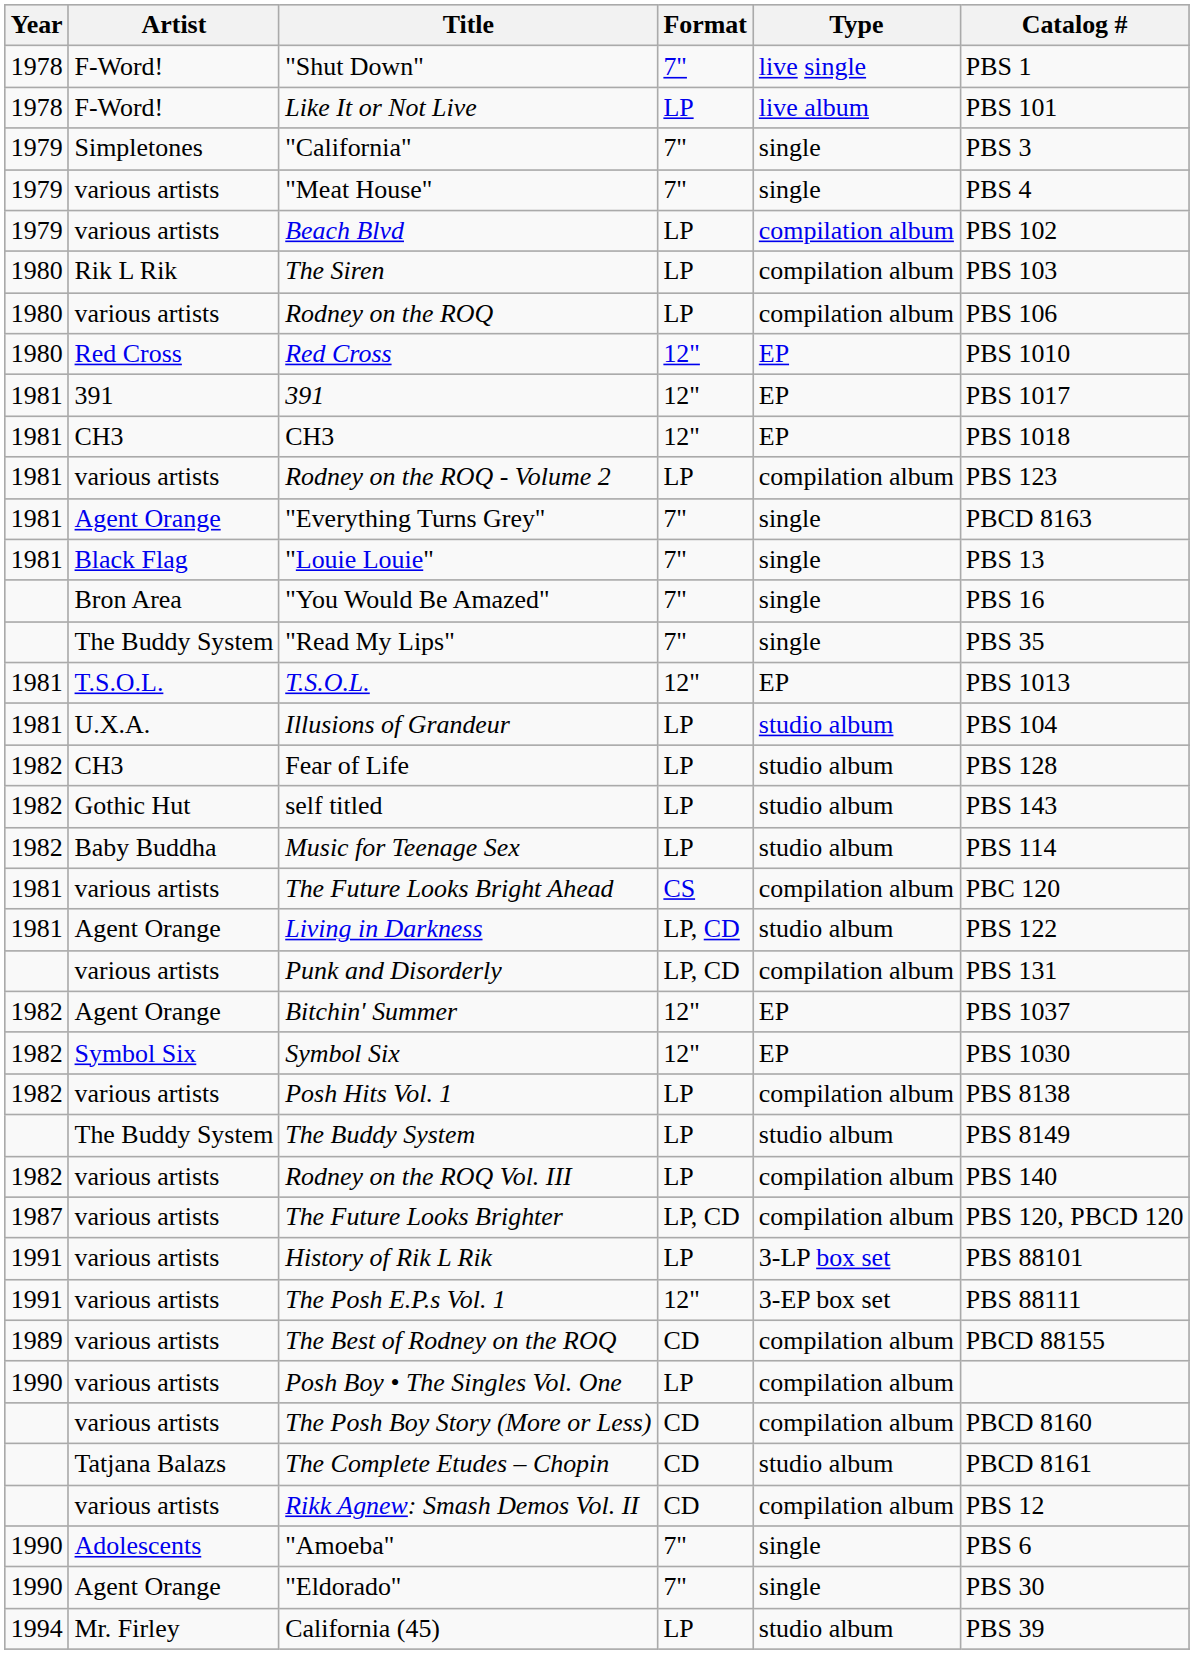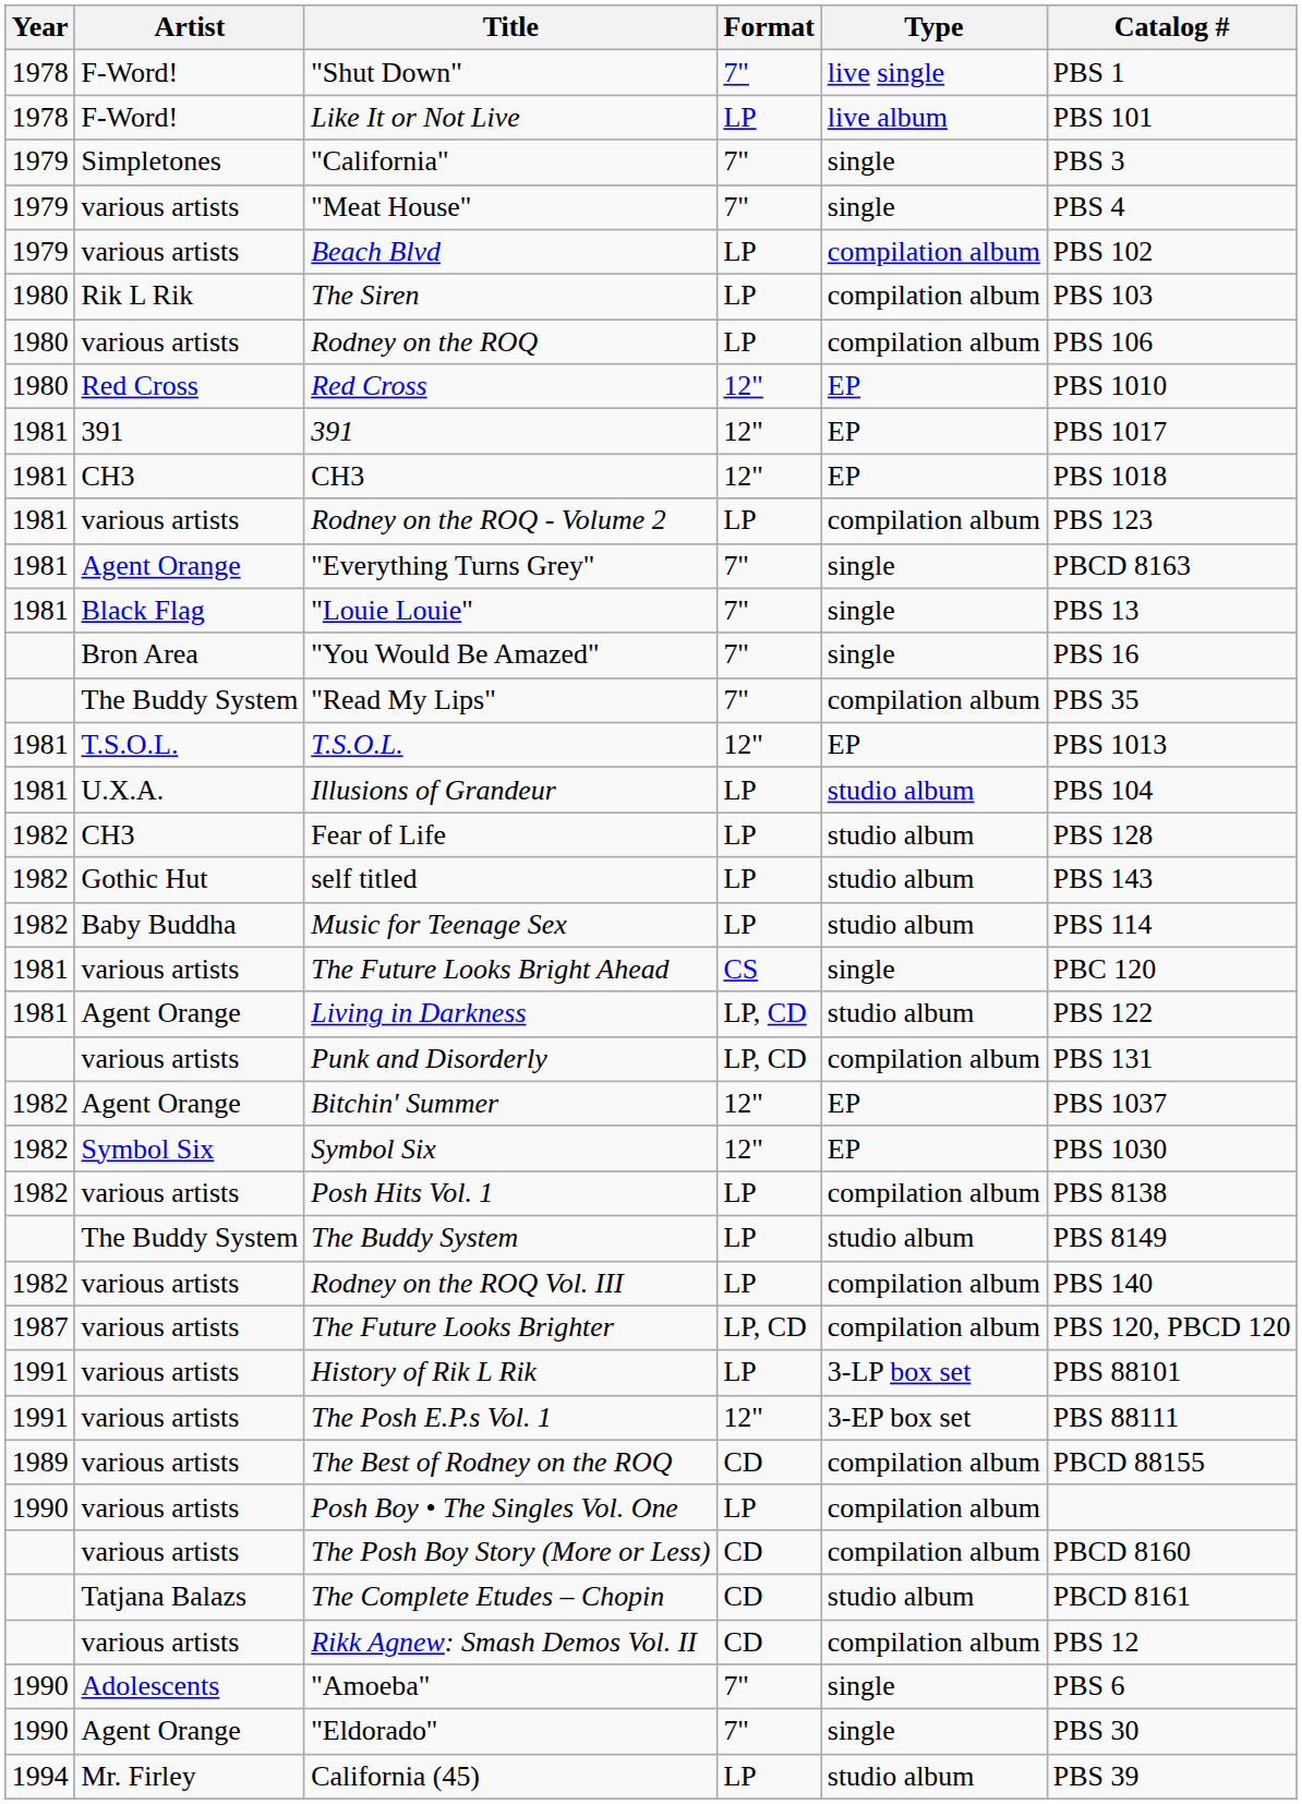"Read My Lips" | Type: single -> compilation album
The Future Looks Bright Ahead | Type: compilation album -> single
